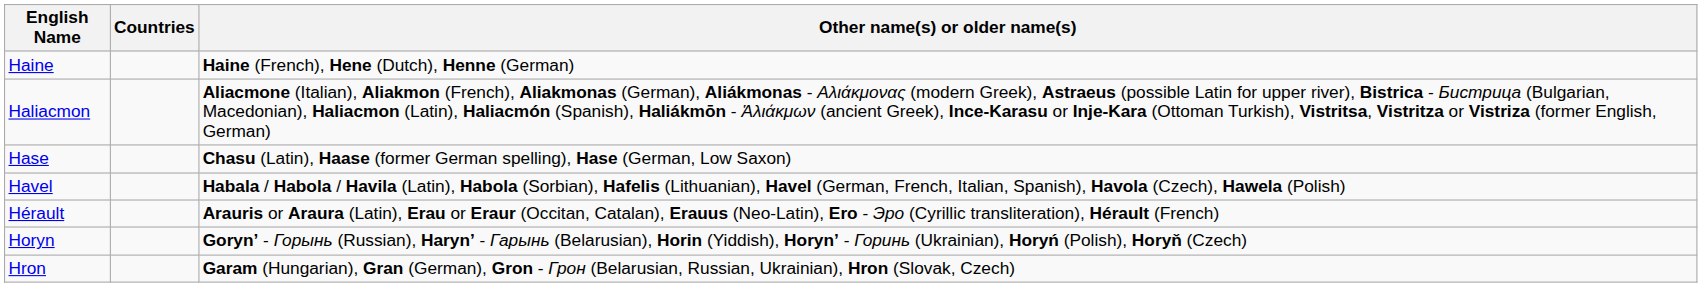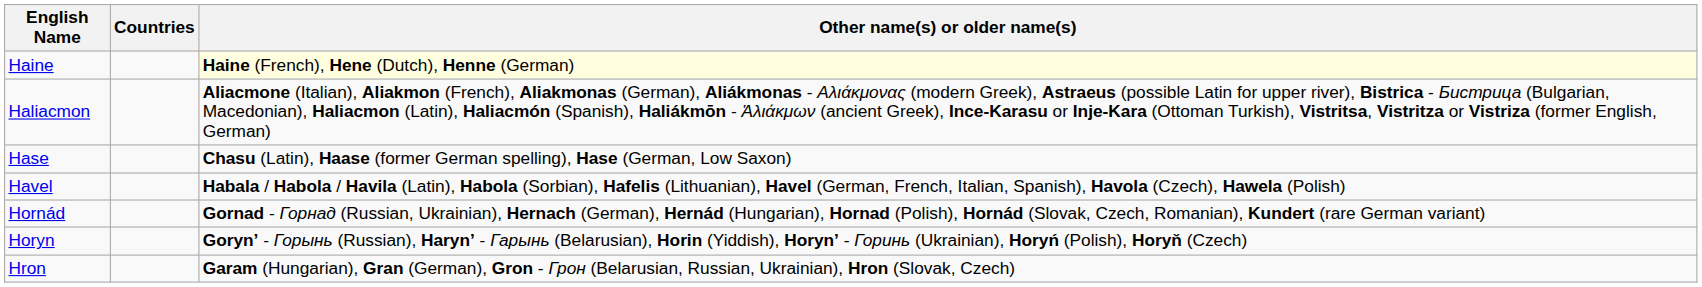Haine | Other name(s) or older name(s): no background -> lightyellow background
- row: Hérault | Arauris or Araura (Latin), Erau or Eraur (Occitan, Catalan), Erauus (Neo-Latin), Ero - Эро (Cyrillic transliteration), Hérault (French)
+ row: Hornád | Gornad - Горнад (Russian, Ukrainian), Hernach (German), Hernád (Hungarian), Hornad (Polish), Hornád (Slovak, Czech, Romanian), Kundert (rare German variant)
